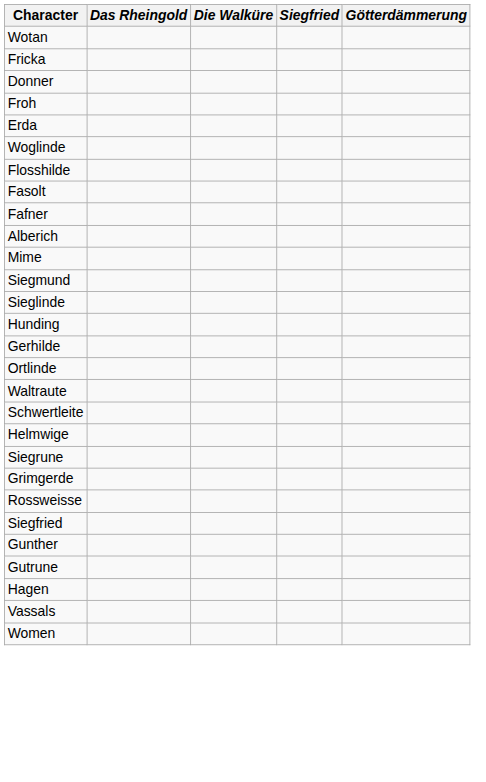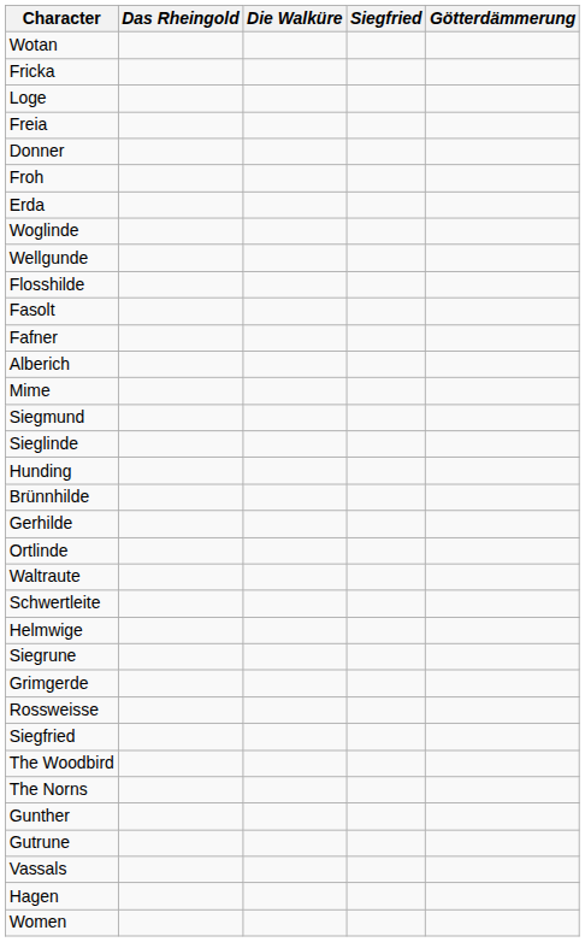+ row: Loge
+ row: Freia
+ row: Wellgunde
+ row: Brünnhilde
+ row: The Woodbird
+ row: The Norns
rows swapped: Hagen <-> Vassals
